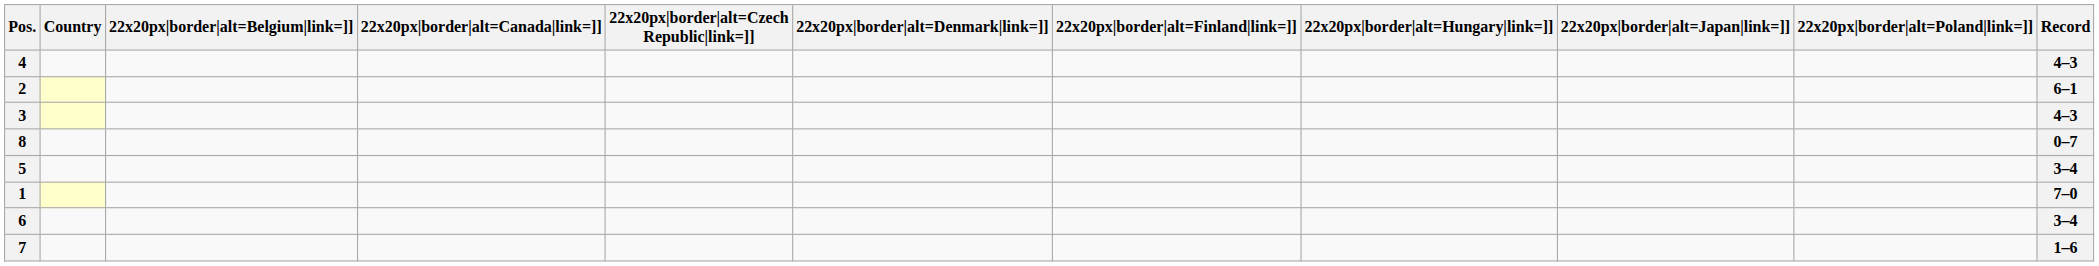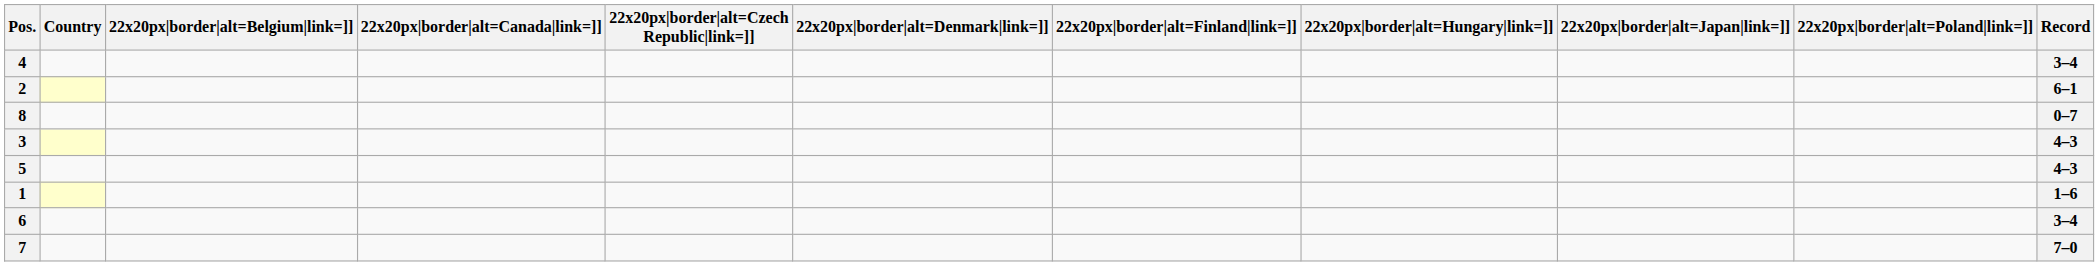4 | Record: 4–3 -> 3–4
rows swapped: 3 <-> 8
5 | Record: 3–4 -> 4–3
1 | Record: 7–0 -> 1–6
7 | Record: 1–6 -> 7–0
